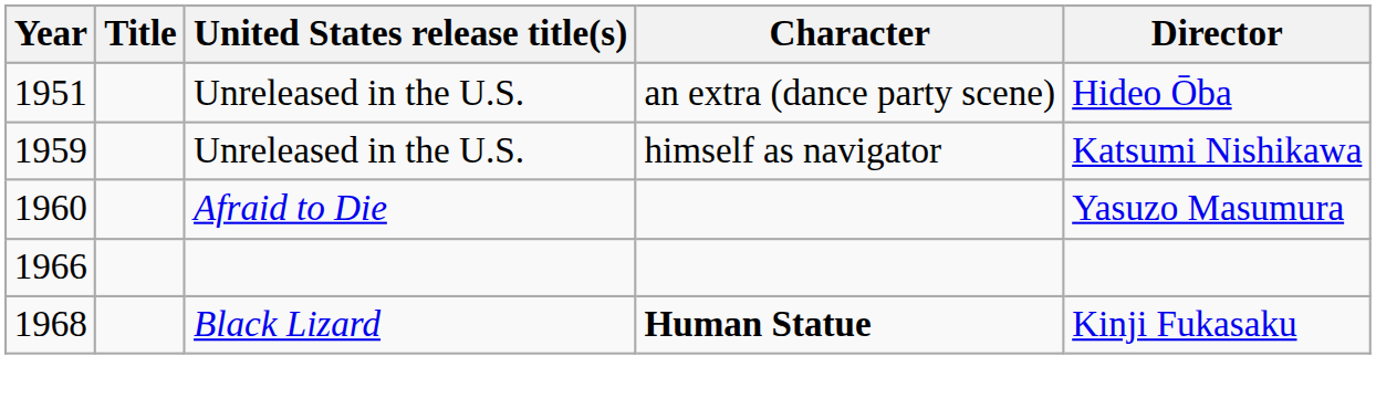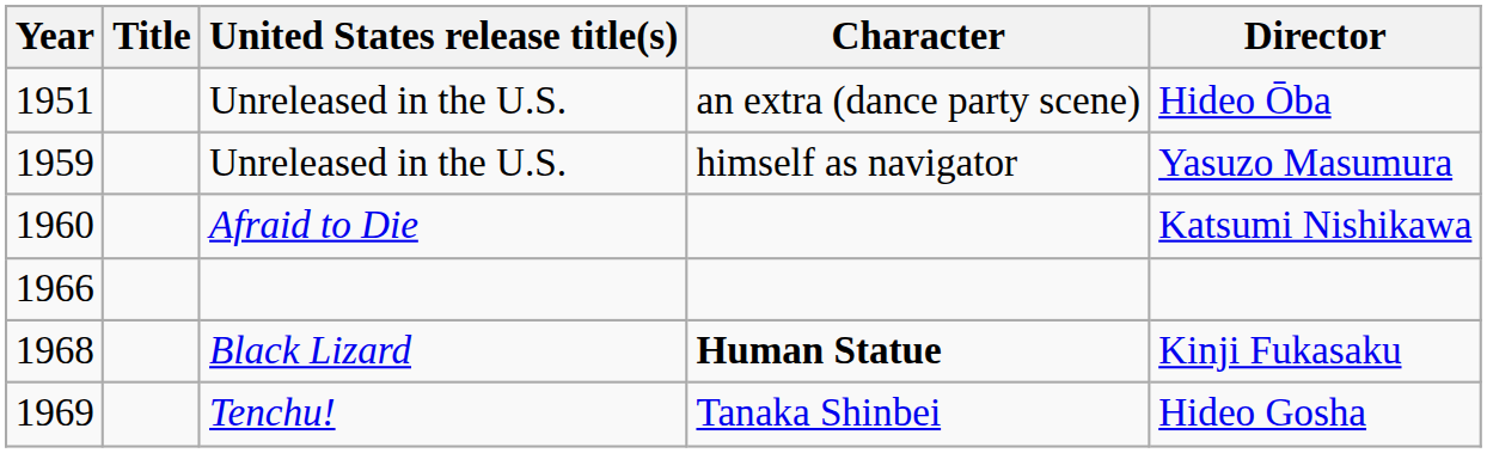1959 | Director: Katsumi Nishikawa -> Yasuzo Masumura
1960 | Director: Yasuzo Masumura -> Katsumi Nishikawa
+ row: 1969 | Tenchu! | Tanaka Shinbei | Hideo Gosha
